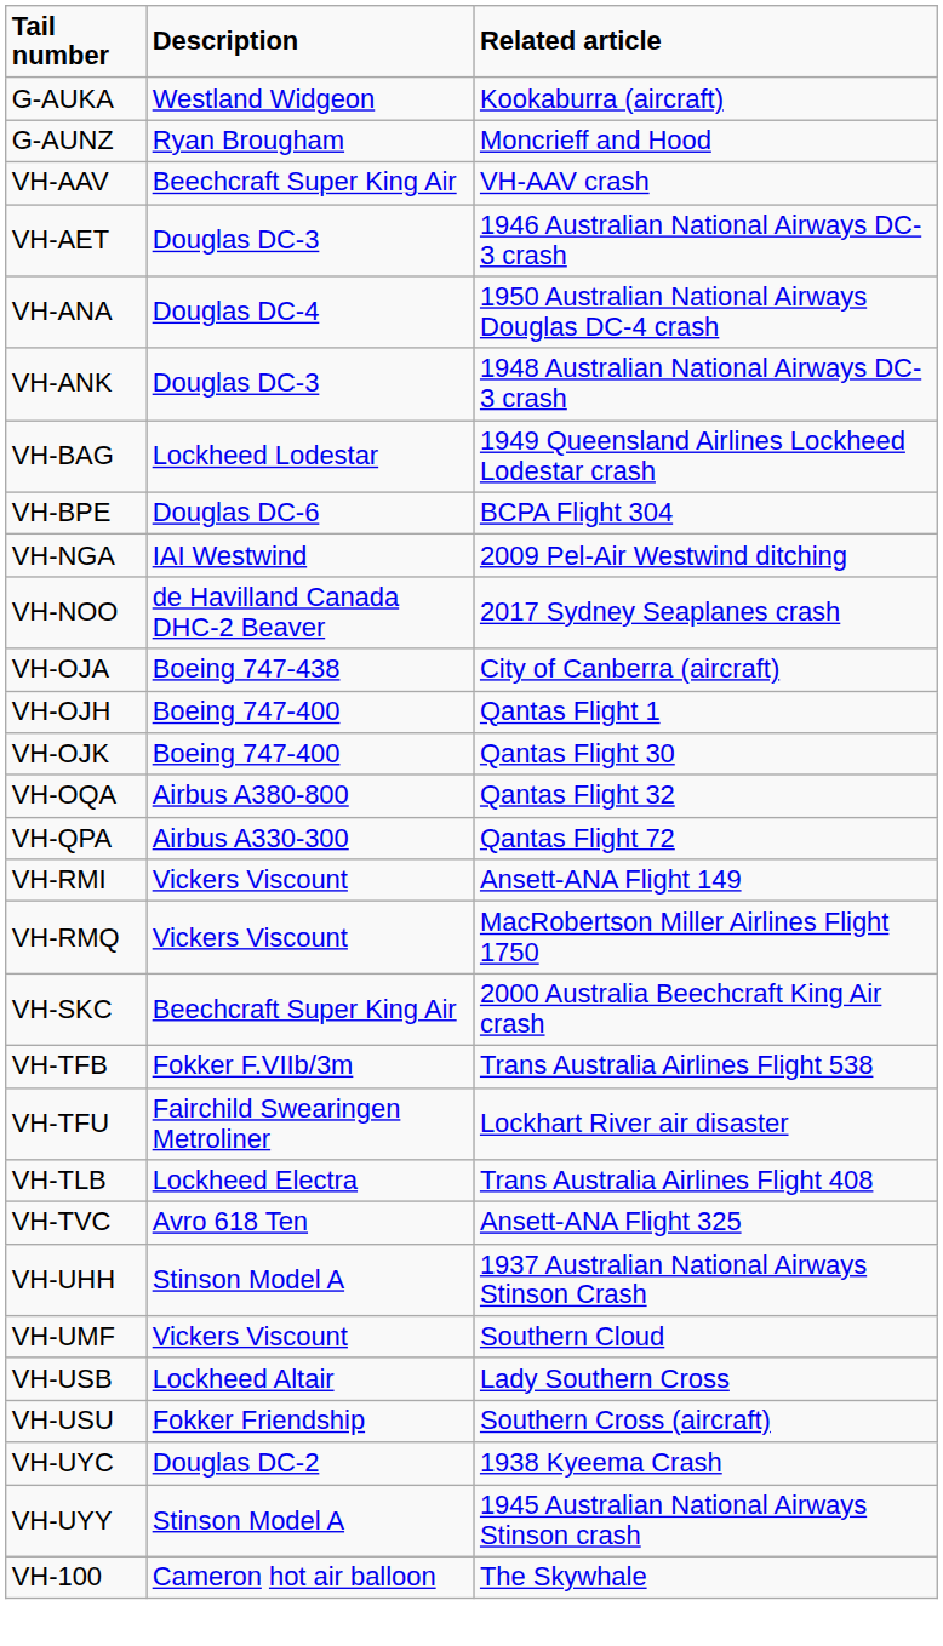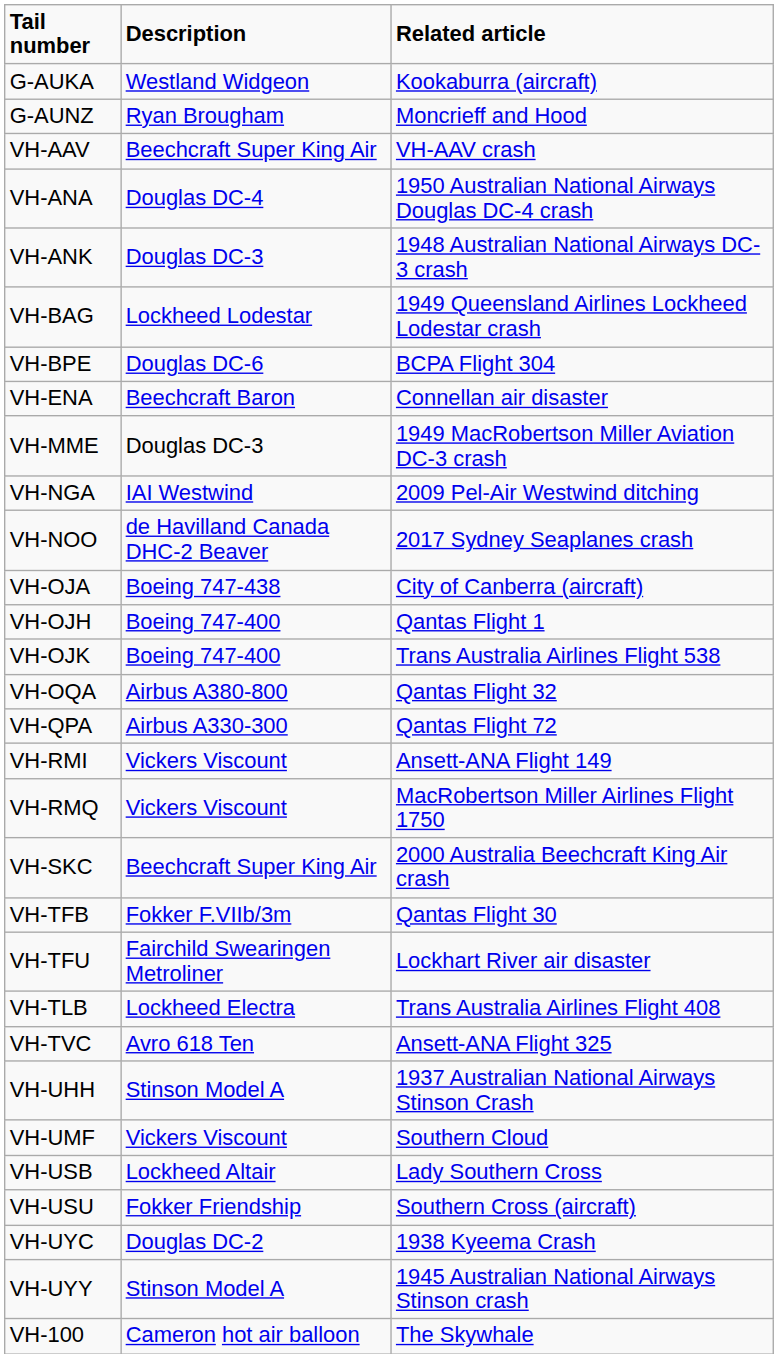- row: VH-AET | Douglas DC-3 | 1946 Australian National Airways DC-3 crash
+ row: VH-ENA | Beechcraft Baron | Connellan air disaster
+ row: VH-MME | Douglas DC-3 | 1949 MacRobertson Miller Aviation DC-3 crash
VH-OJK | Related article: Qantas Flight 30 -> Trans Australia Airlines Flight 538
VH-TFB | Related article: Trans Australia Airlines Flight 538 -> Qantas Flight 30
